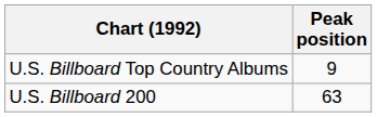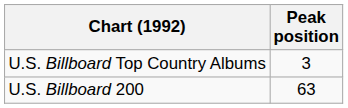U.S. Billboard Top Country Albums | Peak position: 9 -> 3
